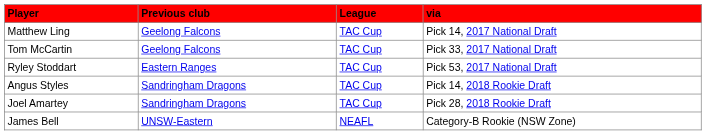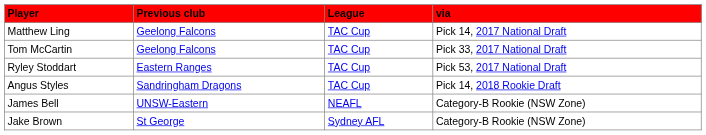- row: Joel Amartey | Sandringham Dragons | TAC Cup | Pick 28, 2018 Rookie Draft
+ row: Jake Brown | St George | Sydney AFL | Category-B Rookie (NSW Zone)
